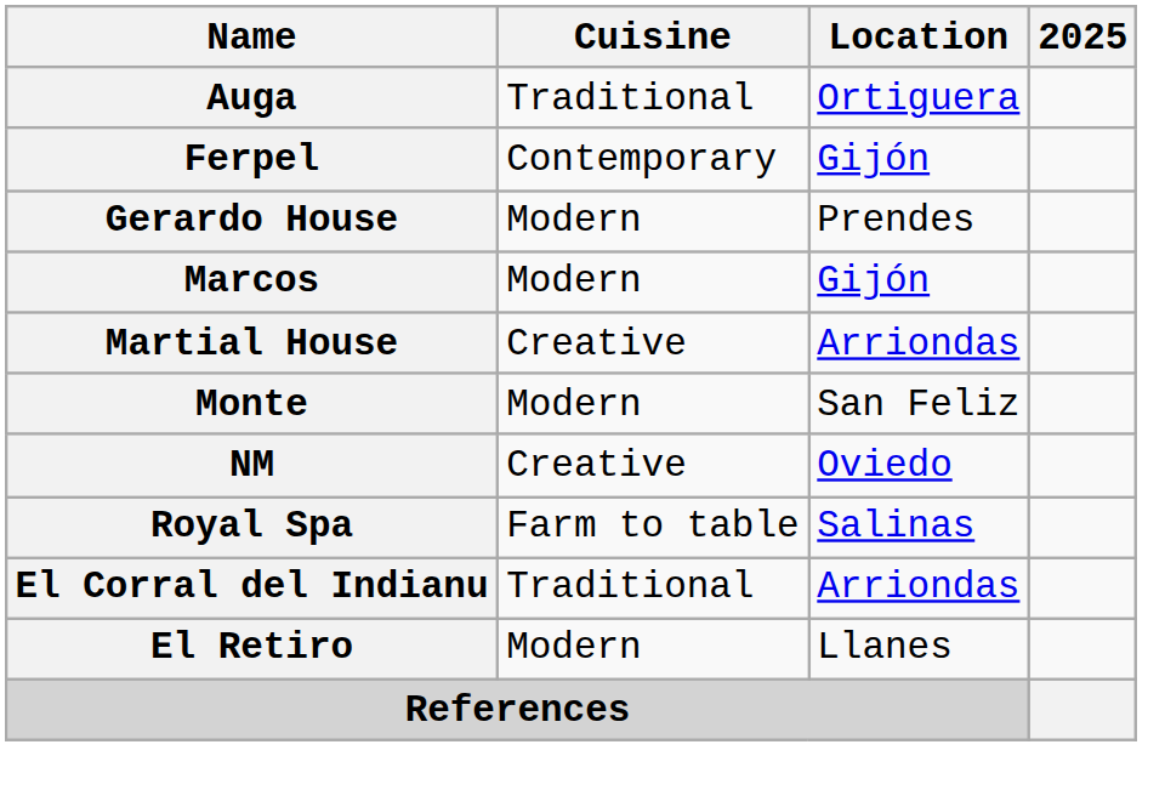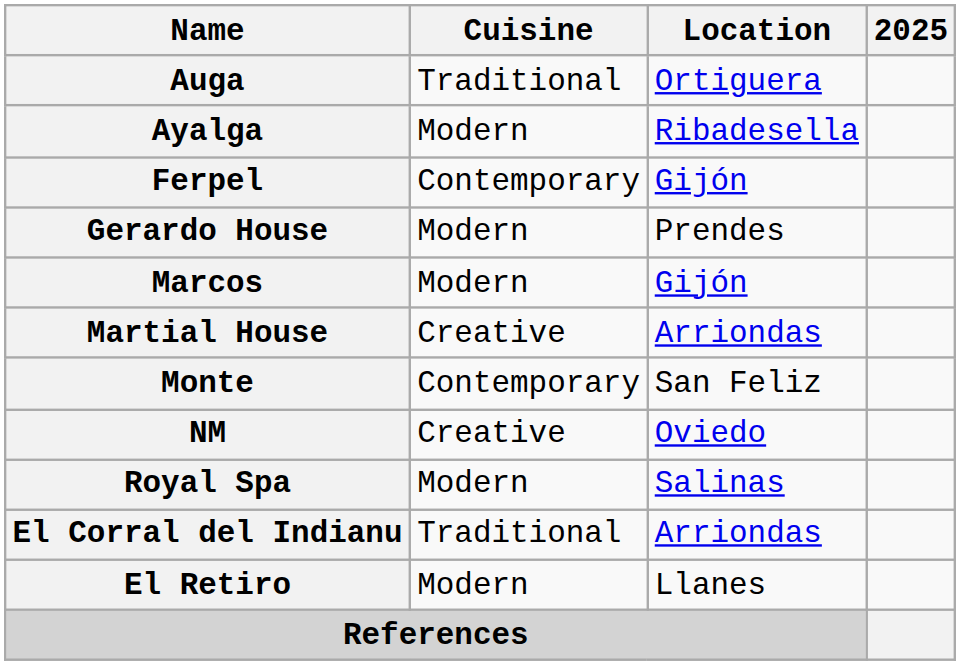+ row: Ayalga | Modern | Ribadesella
Monte | Cuisine: Modern -> Contemporary
Royal Spa | Cuisine: Farm to table -> Modern
